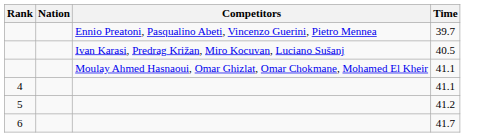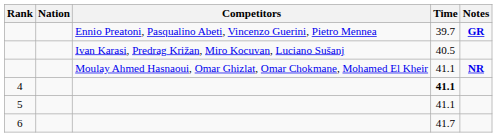+ column: Notes | GR | NR
4 | Time: normal -> bold
5 | Time: 41.2 -> 41.1
